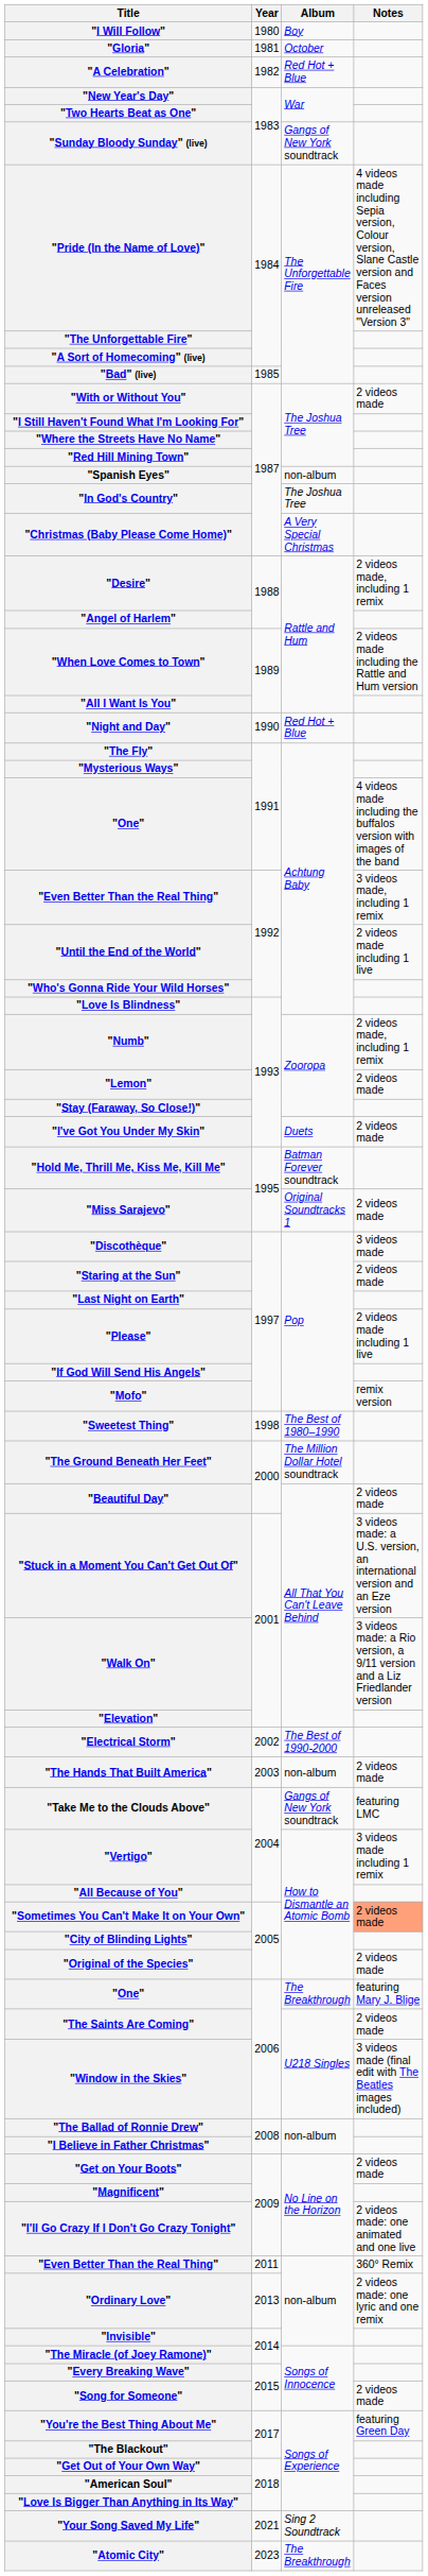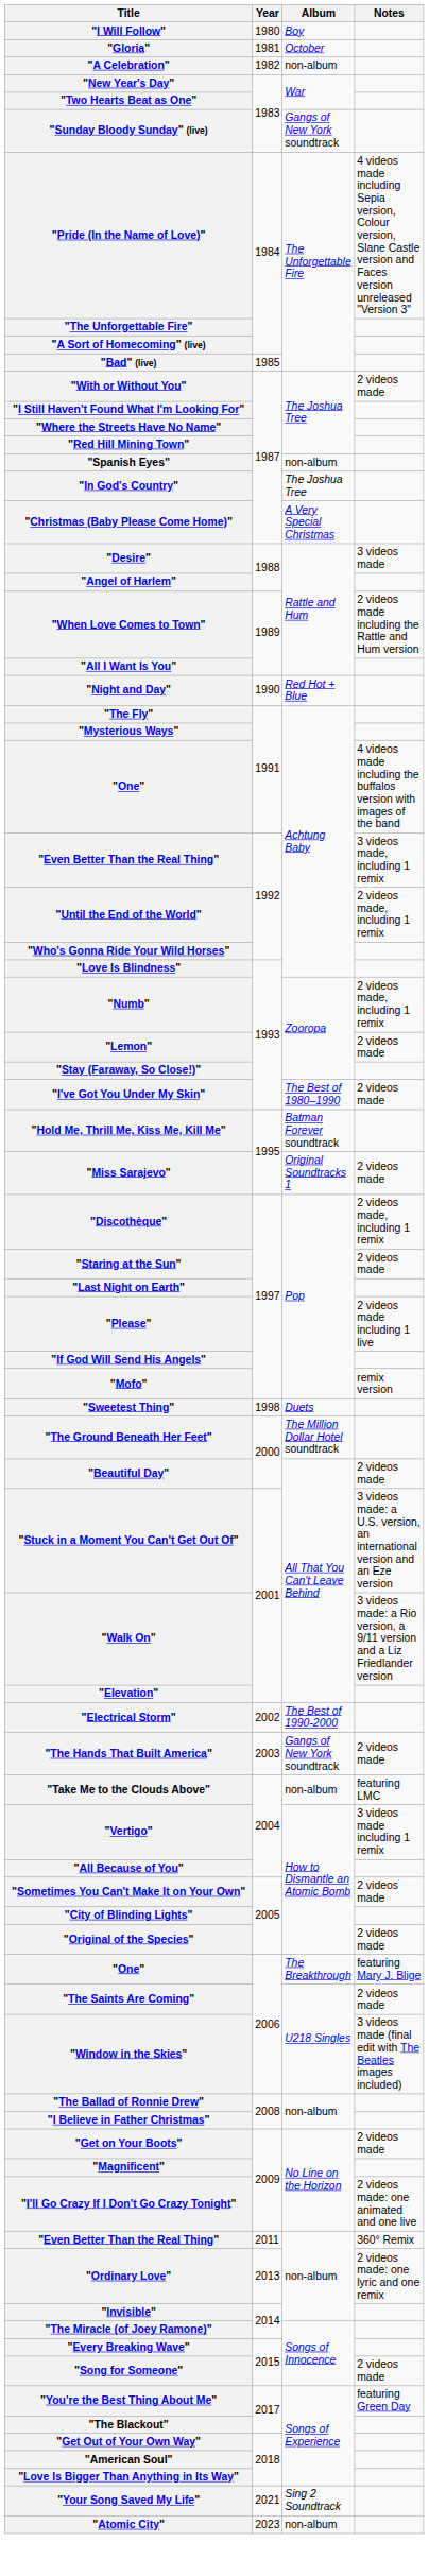"A Celebration" | Album: Red Hot + Blue -> non-album
"Desire" | Notes: 2 videos made, including 1 remix -> 3 videos made
"Until the End of the World" | Notes: 2 videos made including 1 live -> 2 videos made, including 1 remix
"I've Got You Under My Skin" | Album: Duets -> The Best of 1980–1990
"Discothèque" | Notes: 3 videos made -> 2 videos made, including 1 remix
"Sweetest Thing" | Album: The Best of 1980–1990 -> Duets
"The Hands That Built America" | Album: non-album -> Gangs of New York soundtrack
"Take Me to the Clouds Above" | Album: Gangs of New York soundtrack -> non-album
"Sometimes You Can't Make It on Your Own" | Notes: lightsalmon background -> no background
"Atomic City" | Album: The Breakthrough -> non-album
